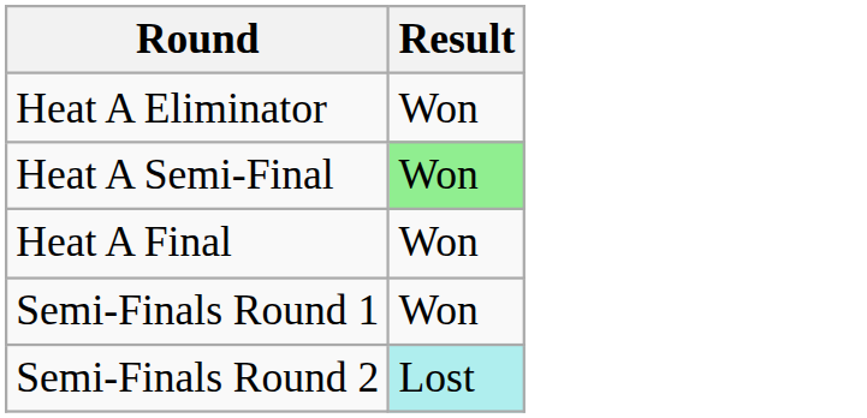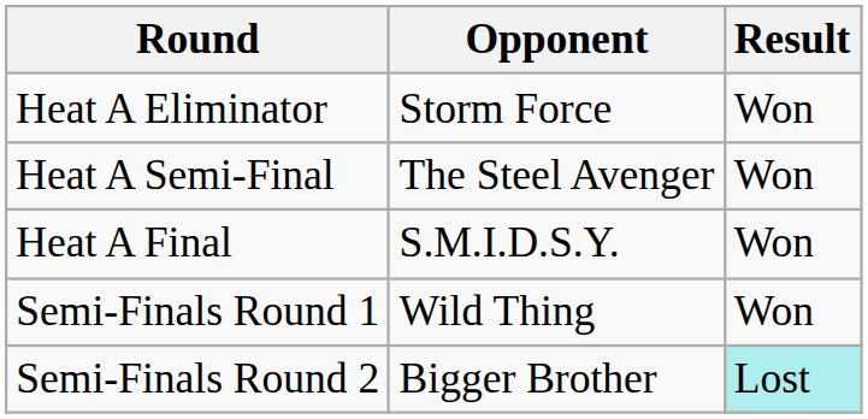+ column: Opponent | Storm Force | The Steel Avenger | S.M.I.D.S.Y. | Wild Thing | Bigger Brother
Heat A Semi-Final | Result: lightgreen background -> no background
